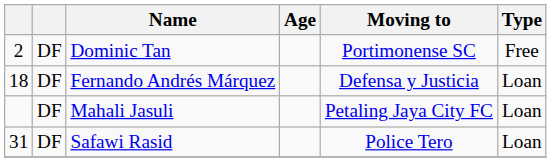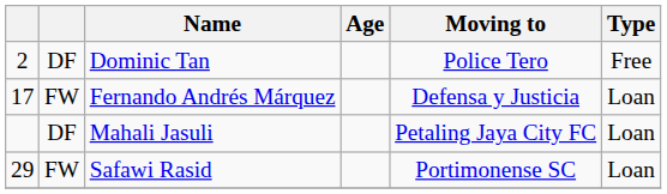Dominic Tan | Moving to: Portimonense SC -> Police Tero
Fernando Andrés Márquez | column 1: 18 -> 17
Fernando Andrés Márquez | column 2: DF -> FW
Safawi Rasid | column 1: 31 -> 29
Safawi Rasid | column 2: DF -> FW
Safawi Rasid | Moving to: Police Tero -> Portimonense SC
